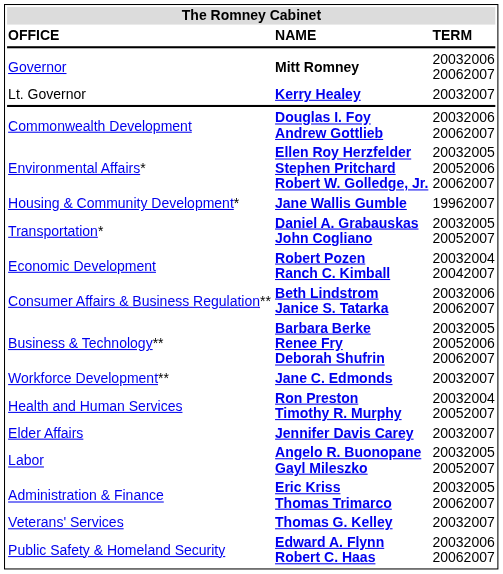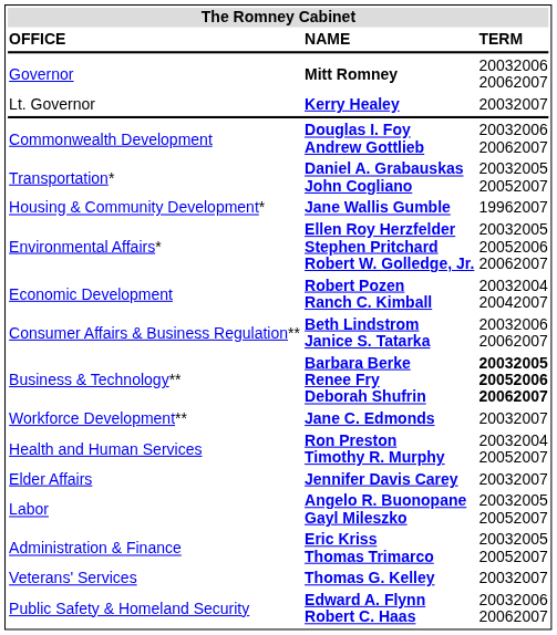rows swapped: Transportation* <-> Environmental Affairs*
Business & Technology** | TERM: normal -> bold
Administration & Finance | TERM: 20032005 20062007 -> 20032005 20052007
